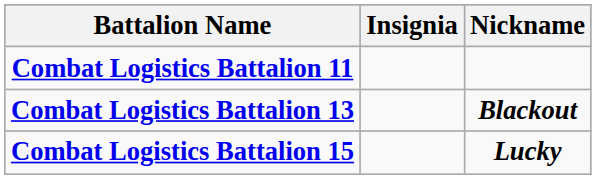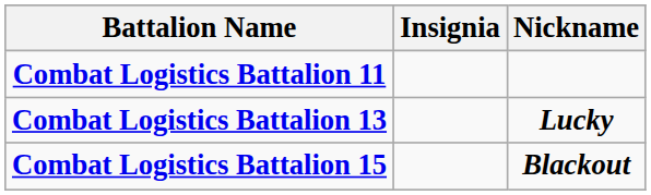Combat Logistics Battalion 13 | Nickname: Blackout -> Lucky
Combat Logistics Battalion 15 | Nickname: Lucky -> Blackout
